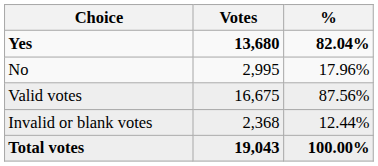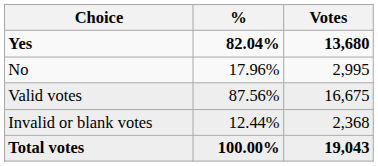columns swapped: Votes <-> %
